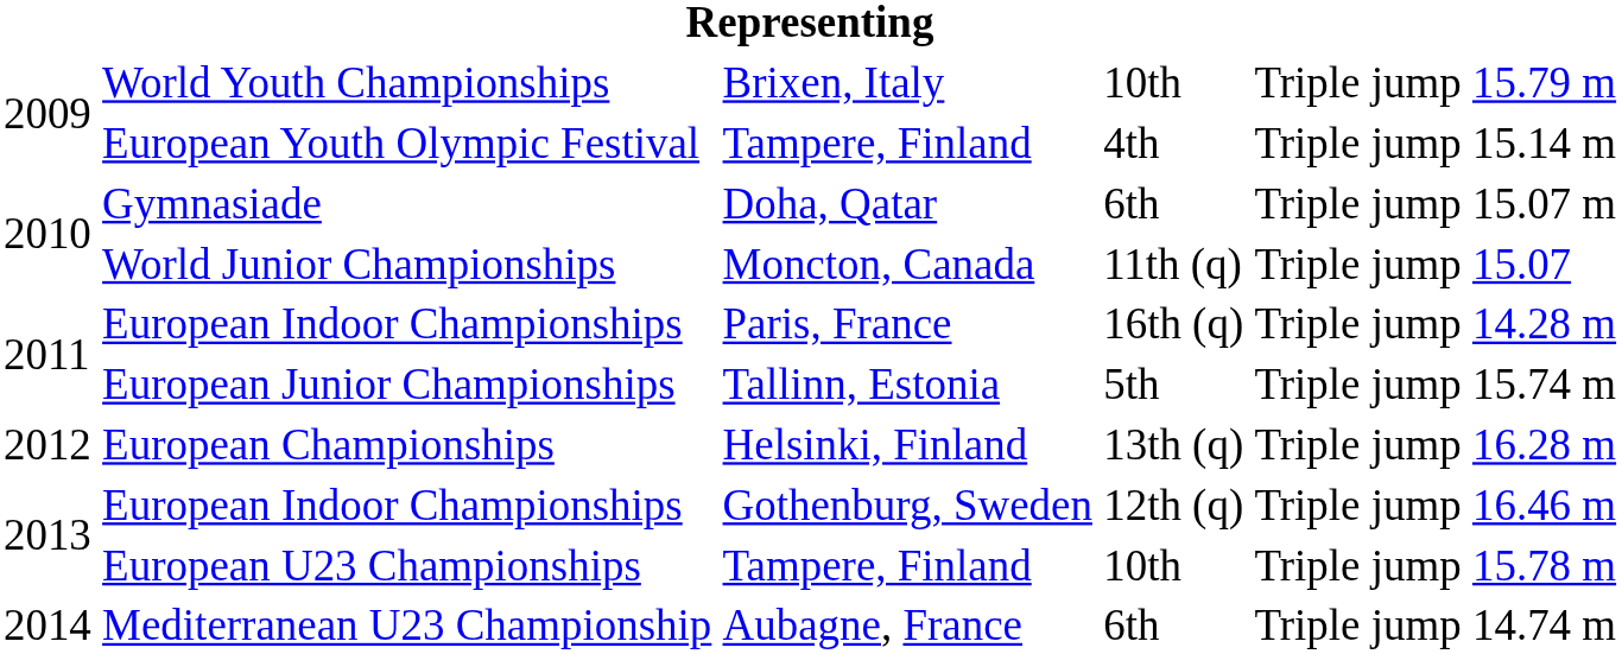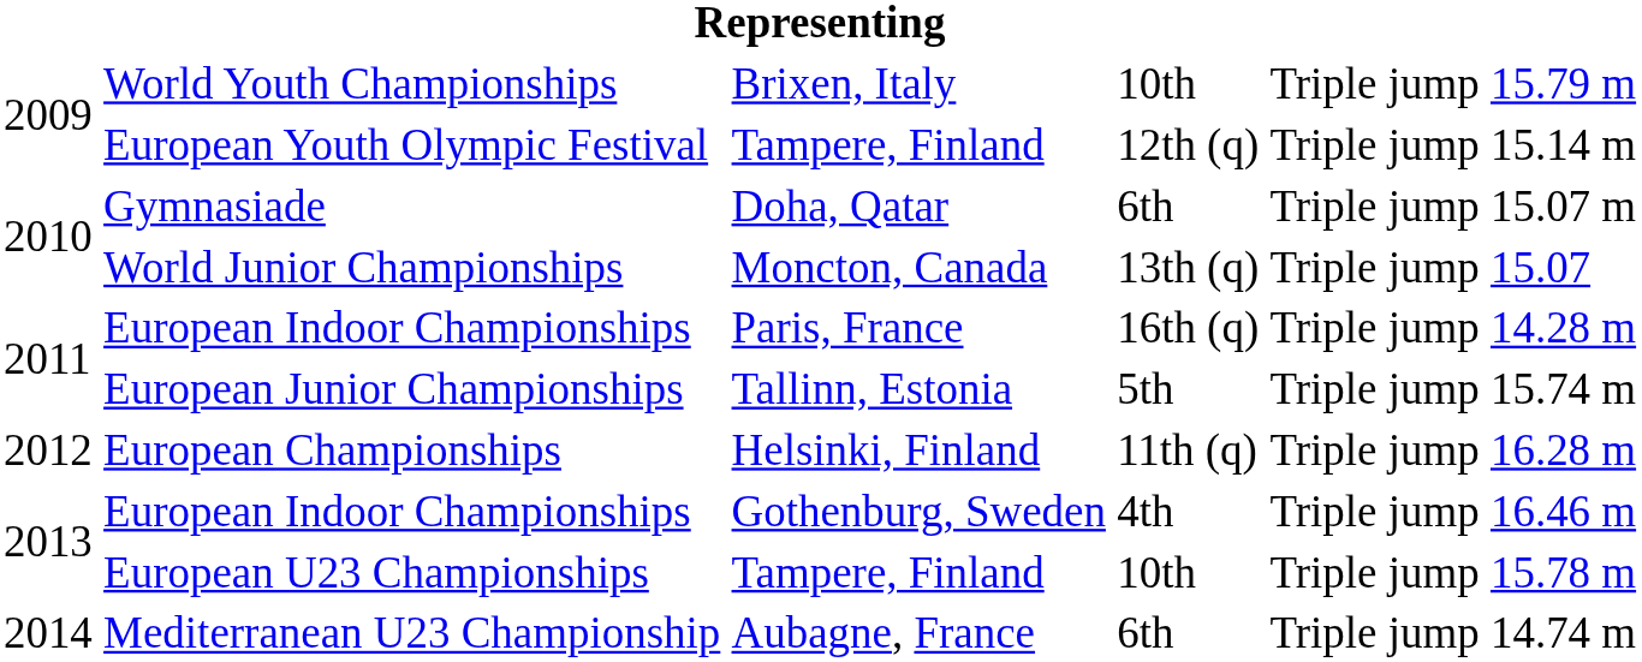European Youth Olympic Festival | column 4: 4th -> 12th (q)
World Junior Championships | column 4: 11th (q) -> 13th (q)
European Championships | column 4: 13th (q) -> 11th (q)
European Indoor Championships / Gothenburg, Sweden | column 4: 12th (q) -> 4th
